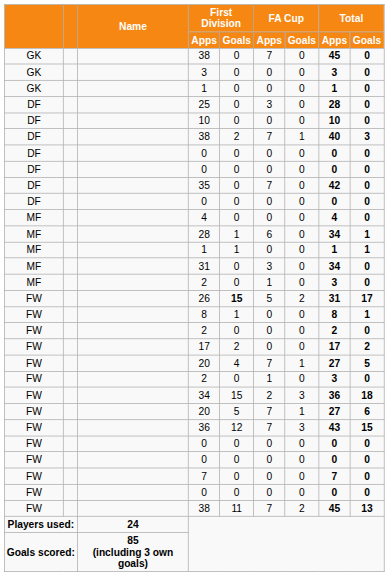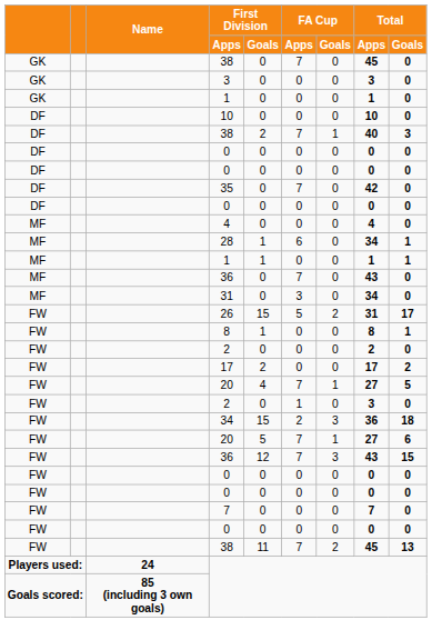- row: DF | 25 | 0 | 3 | 0 | 28 | 0
+ row: MF | 36 | 0 | 7 | 0 | 43 | 0
- row: MF | 2 | 0 | 1 | 0 | 3 | 0
26 | First Division / Goals: bold -> normal
